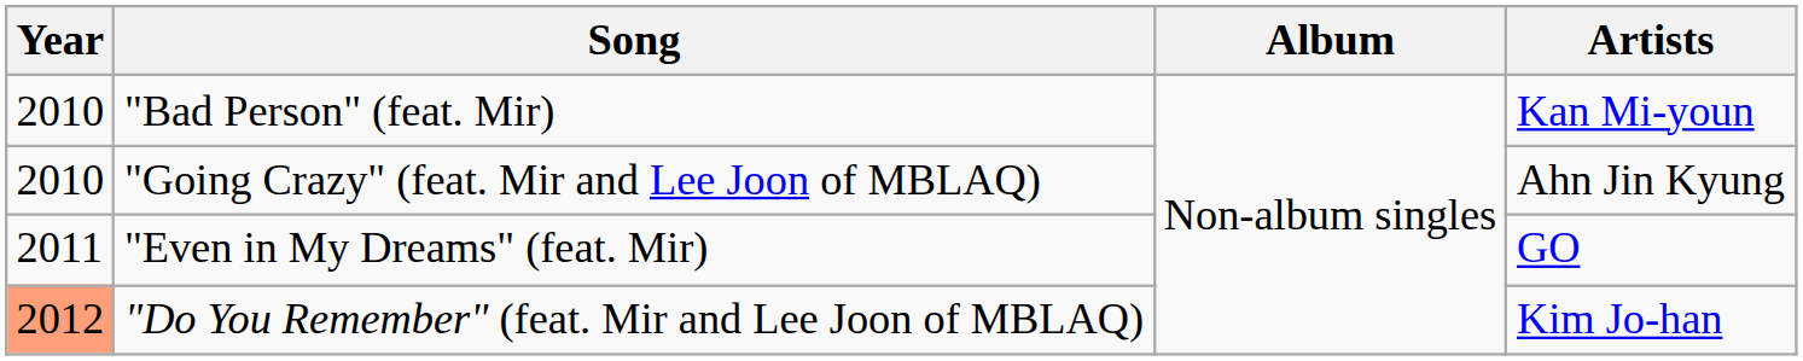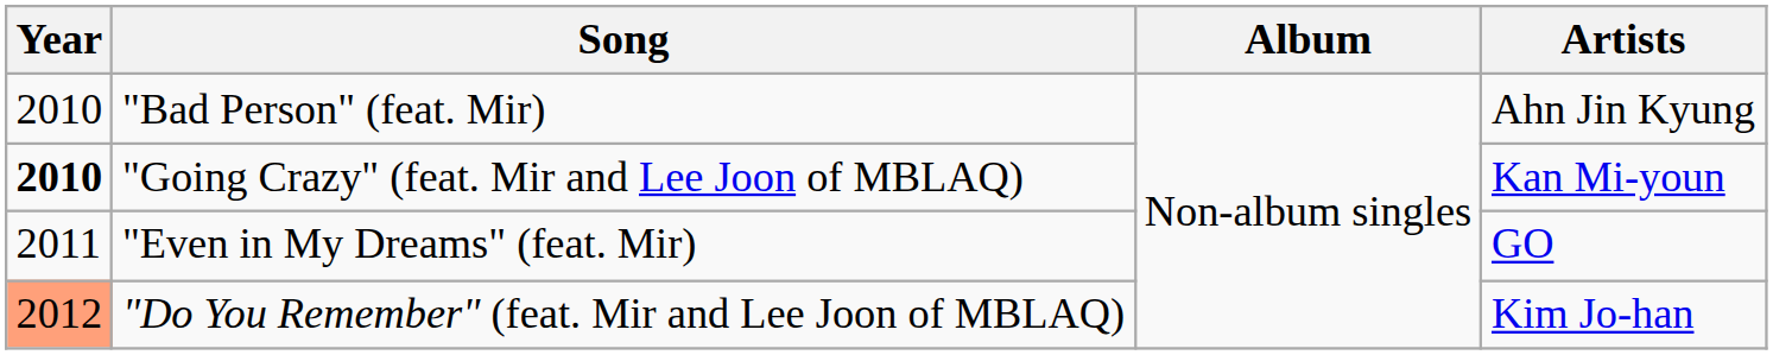"Bad Person" (feat. Mir) | Artists: Kan Mi-youn -> Ahn Jin Kyung
"Going Crazy" (feat. Mir and Lee Joon of MBLAQ) | Year: normal -> bold
"Going Crazy" (feat. Mir and Lee Joon of MBLAQ) | Artists: Ahn Jin Kyung -> Kan Mi-youn
